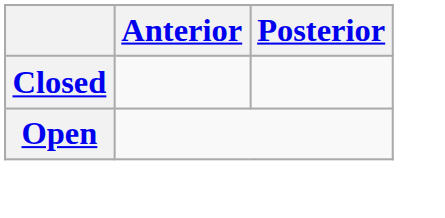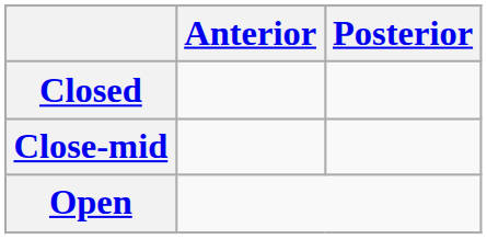+ row: Close-mid
